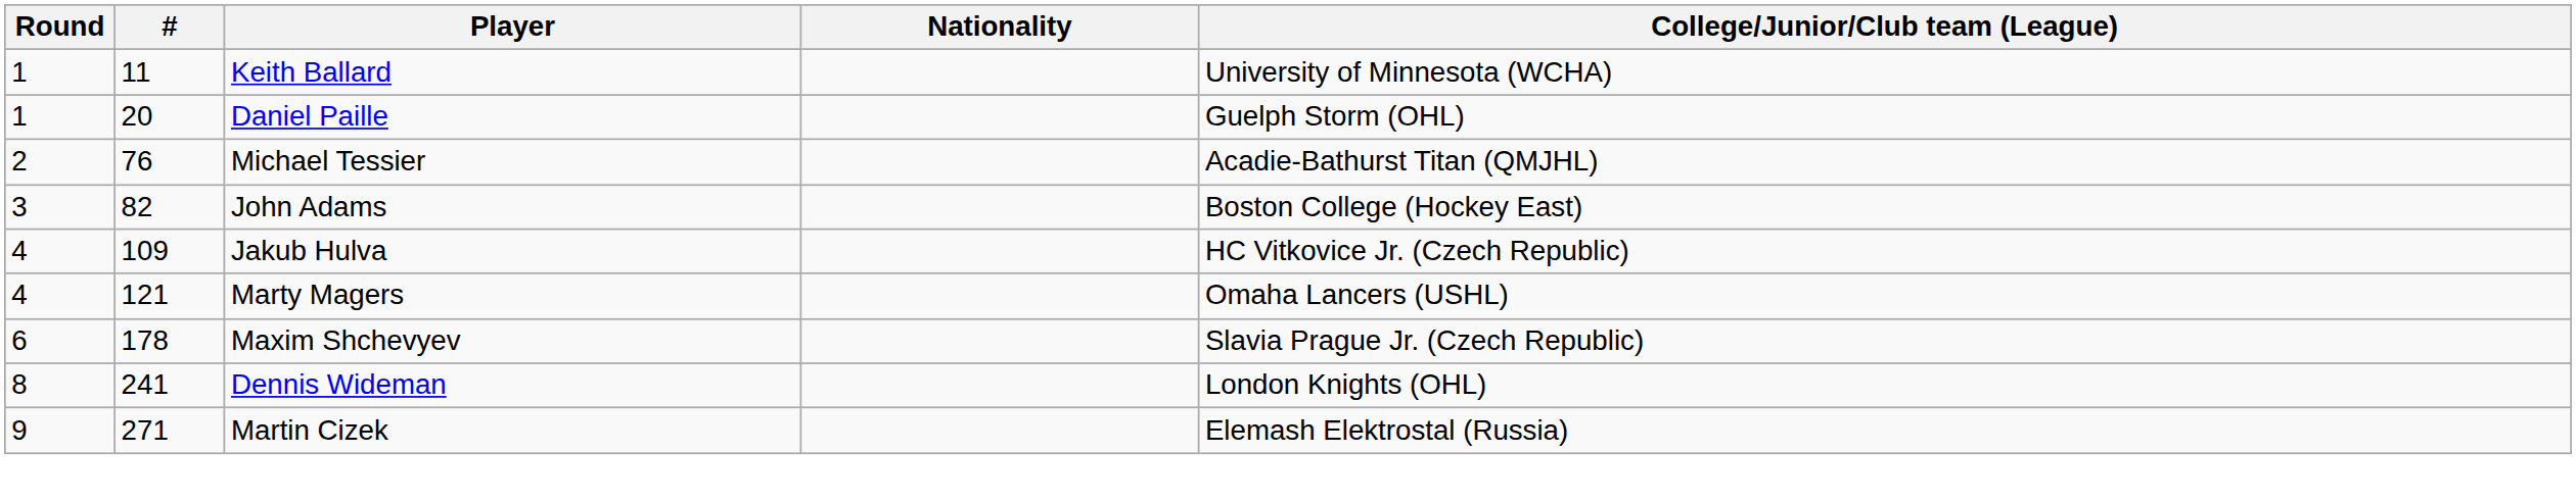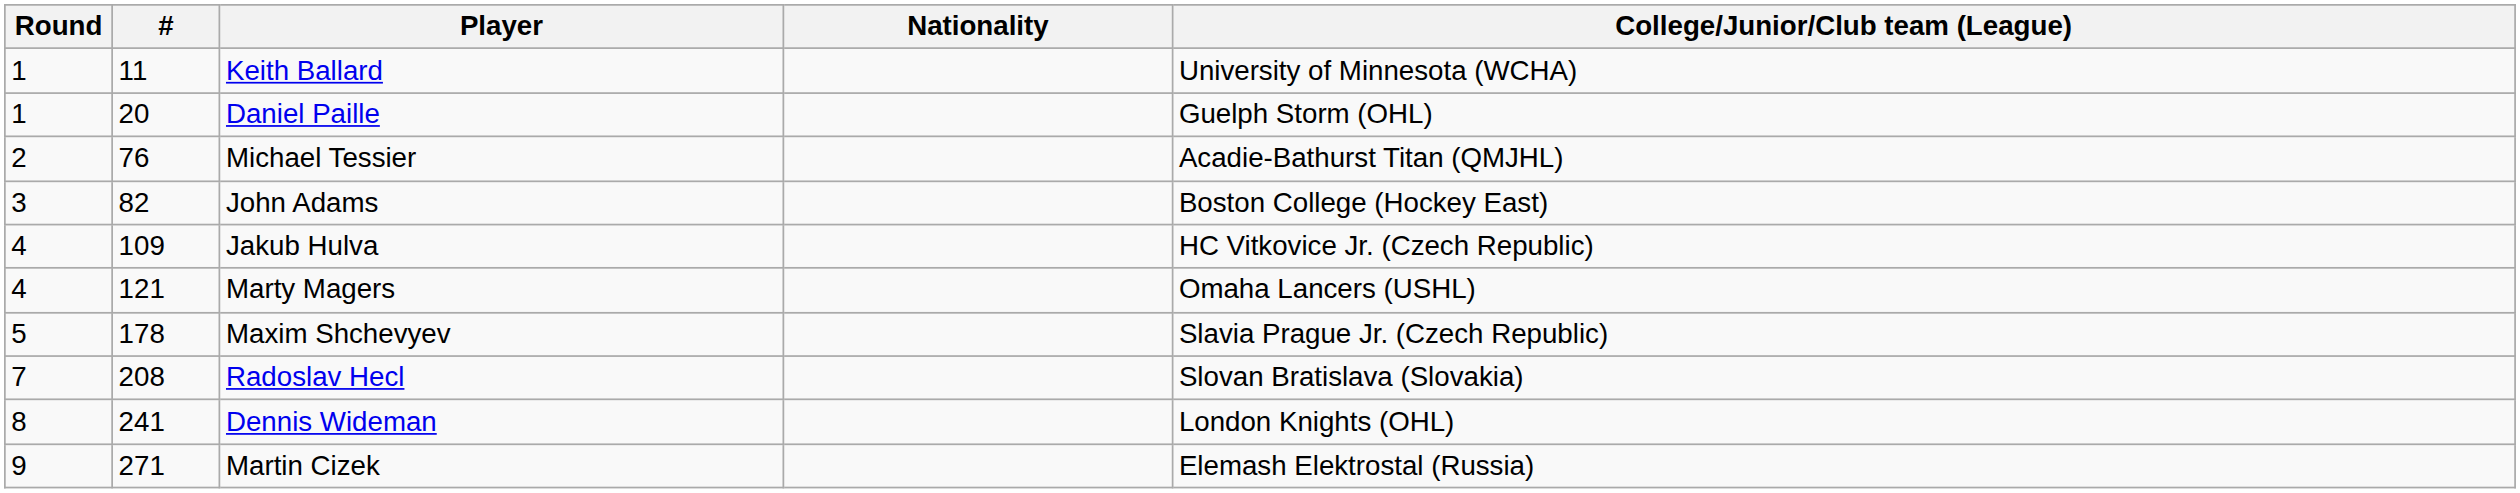Maxim Shchevyev | Round: 6 -> 5
+ row: 7 | 208 | Radoslav Hecl | Slovan Bratislava (Slovakia)
